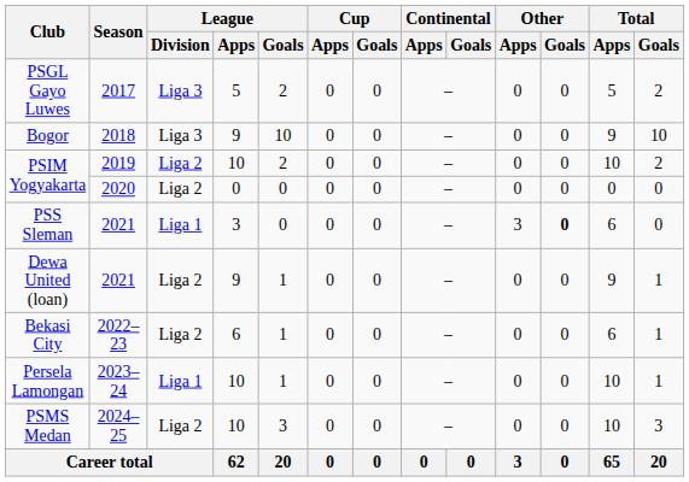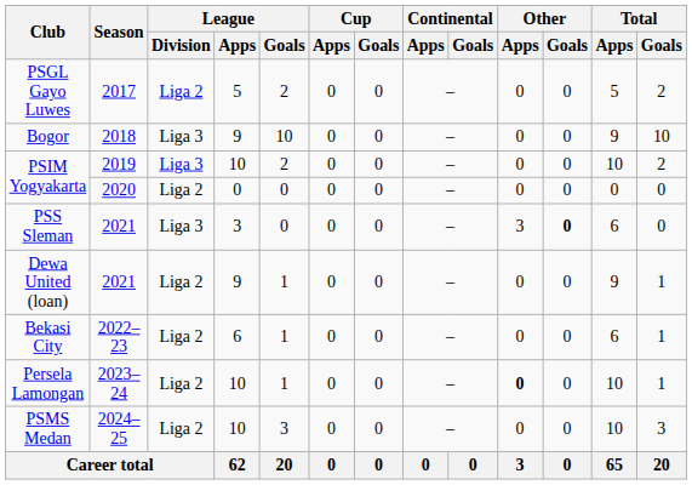PSGL Gayo Luwes | League / Division: Liga 3 -> Liga 2
PSIM Yogyakarta / 2019 | League / Division: Liga 2 -> Liga 3
PSS Sleman | League / Division: Liga 1 -> Liga 3
Persela Lamongan | League / Division: Liga 1 -> Liga 2
Persela Lamongan | Other / Apps: normal -> bold
